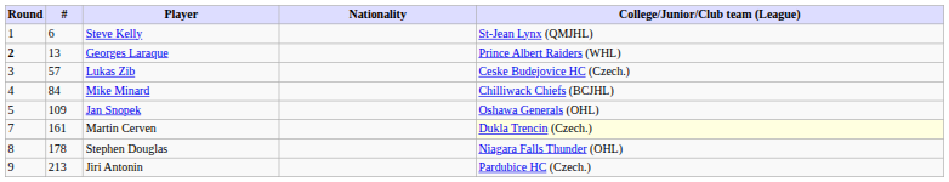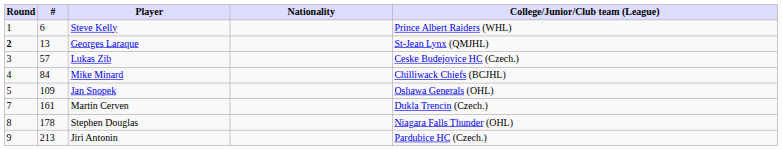Steve Kelly | College/Junior/Club team (League): St-Jean Lynx (QMJHL) -> Prince Albert Raiders (WHL)
Georges Laraque | College/Junior/Club team (League): Prince Albert Raiders (WHL) -> St-Jean Lynx (QMJHL)
Martin Cerven | College/Junior/Club team (League): lightyellow background -> no background
